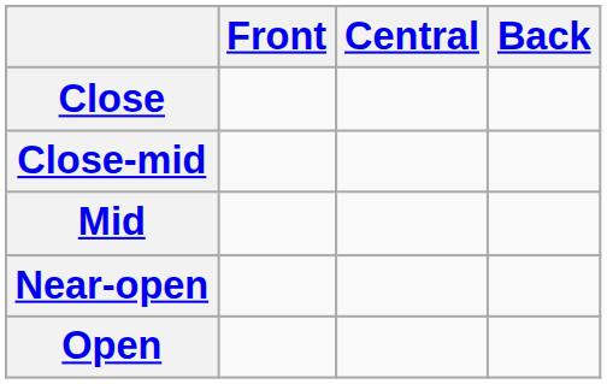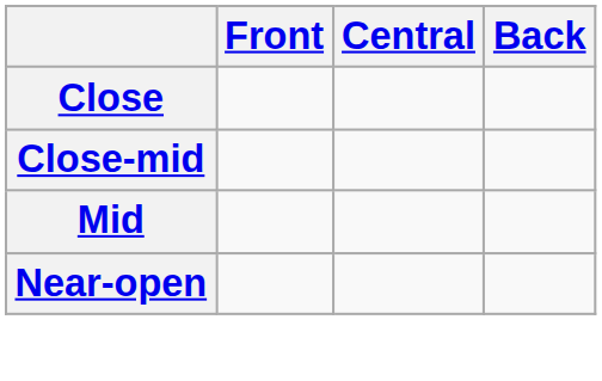- row: Open
